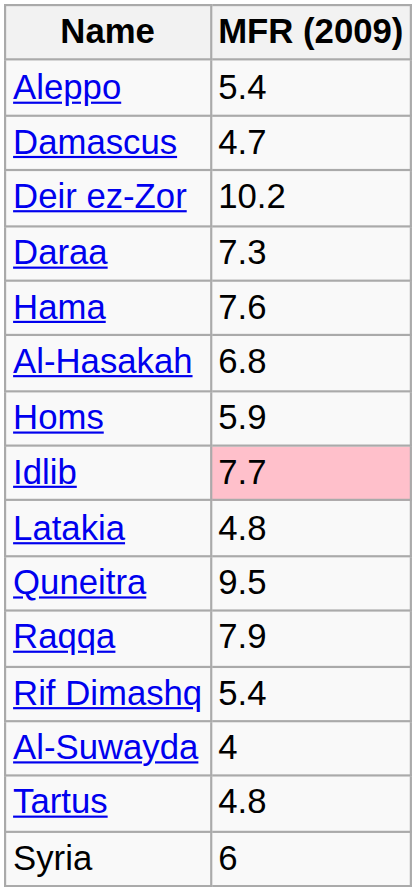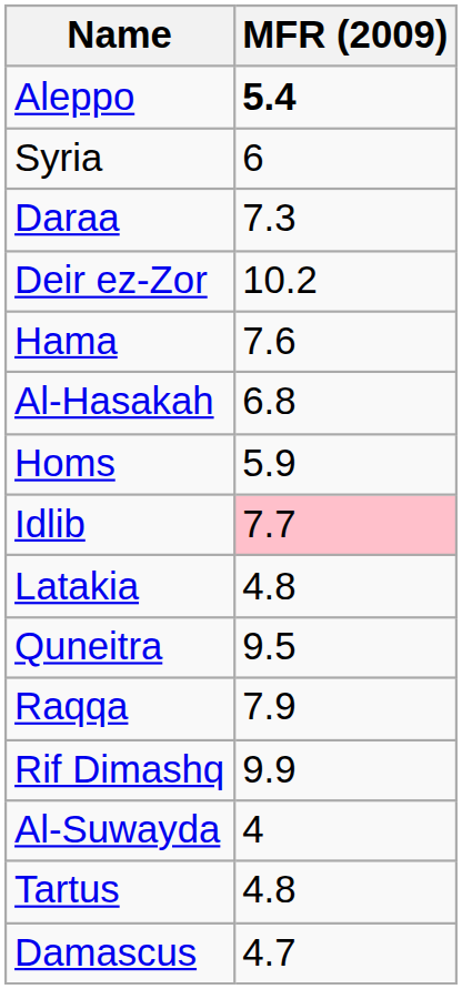Aleppo | MFR (2009): normal -> bold
rows swapped: Damascus <-> Syria
rows swapped: Daraa <-> Deir ez-Zor
Rif Dimashq | MFR (2009): 5.4 -> 9.9
